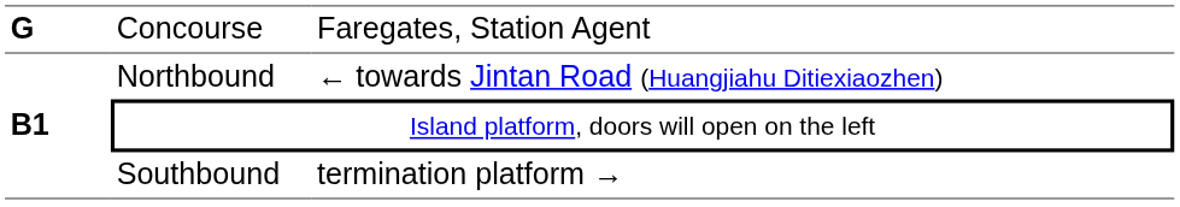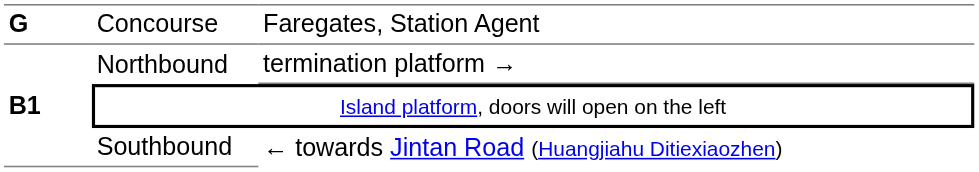Northbound | column 3: ← towards Jintan Road (Huangjiahu Ditiexiaozhen) -> termination platform →
Southbound | column 3: termination platform → -> ← towards Jintan Road (Huangjiahu Ditiexiaozhen)
